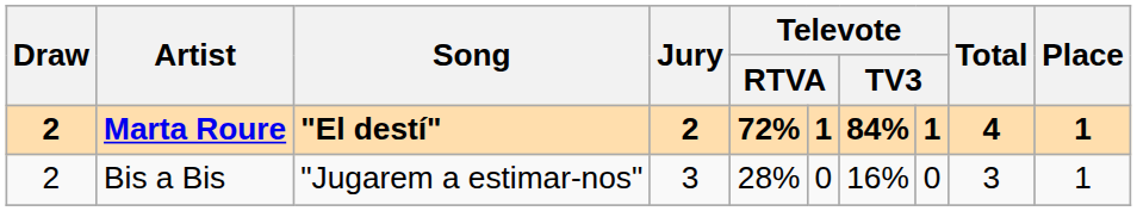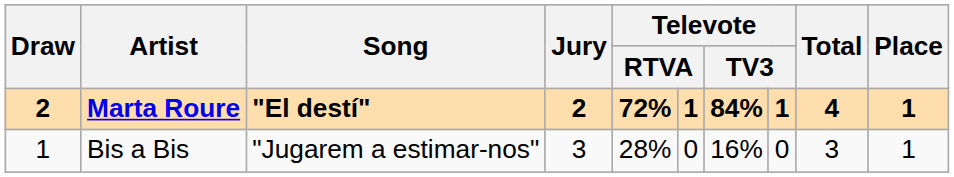Bis a Bis | Draw: 2 -> 1
